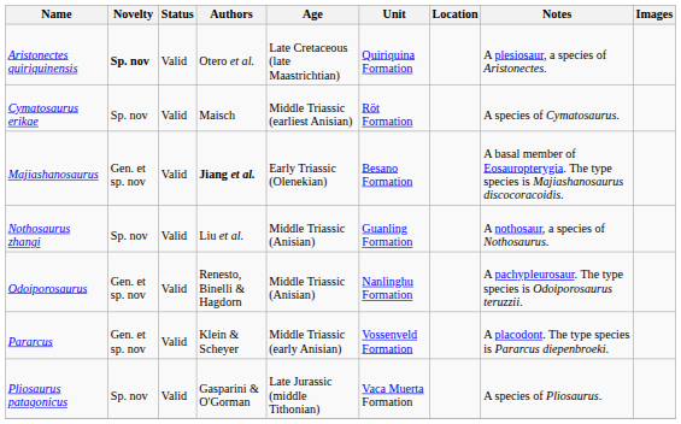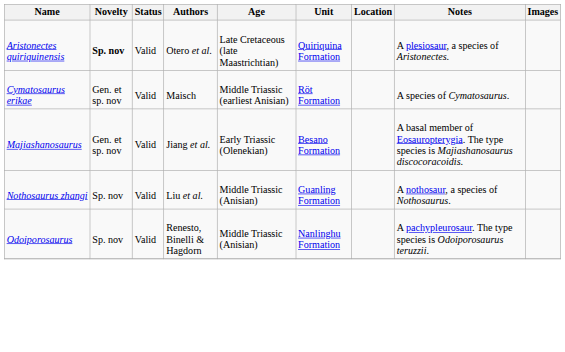Cymatosaurus erikae | Novelty: Sp. nov -> Gen. et sp. nov
Majiashanosaurus | Authors: bold -> normal
Odoiporosaurus | Novelty: Gen. et sp. nov -> Sp. nov
- row: Pararcus | Gen. et sp. nov | Valid | Klein & Scheyer | Middle Triassic (early Anisian) | Vossenveld Formation | A placodont. The type species is Pararcus diepenbroeki.
- row: Pliosaurus patagonicus | Sp. nov | Valid | Gasparini & O'Gorman | Late Jurassic (middle Tithonian) | Vaca Muerta Formation | A species of Pliosaurus.
